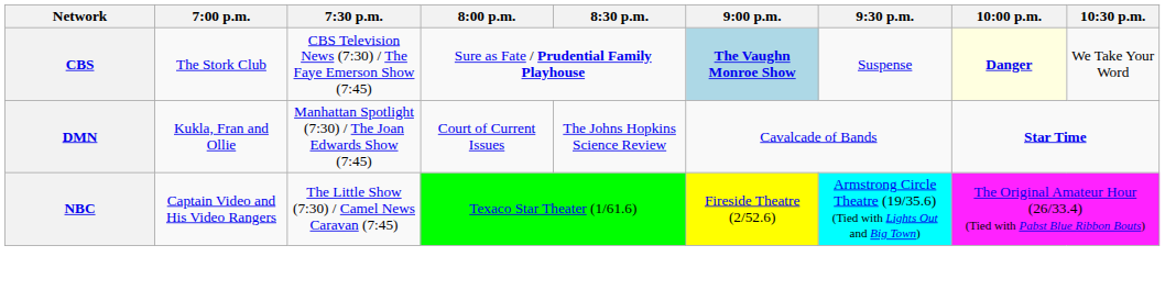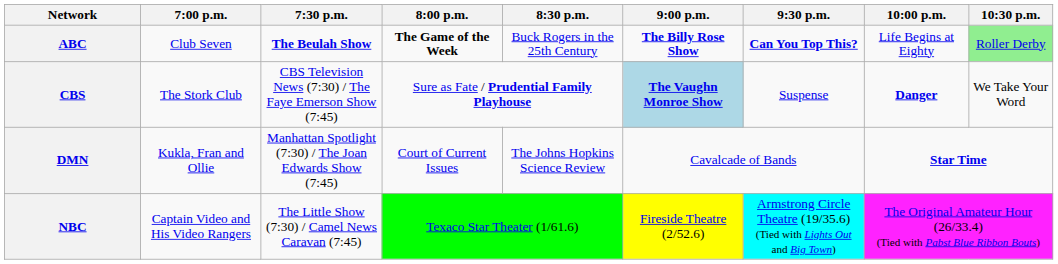+ row: ABC | Club Seven | The Beulah Show | The Game of the Week | Buck Rogers in the 25th Century | The Billy Rose Show | Can You Top This? | Life Begins at Eighty | Roller Derby
CBS | 10:00 p.m.: lightyellow background -> no background
